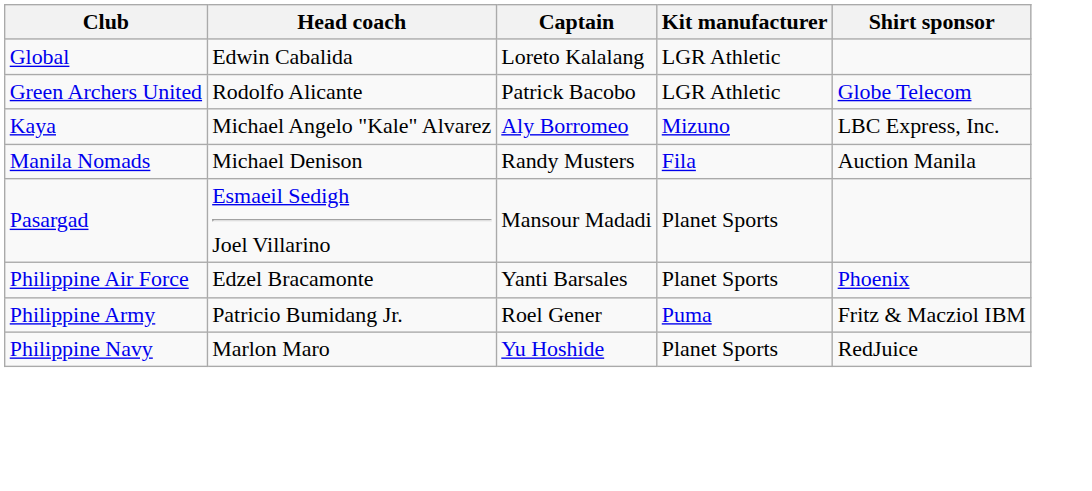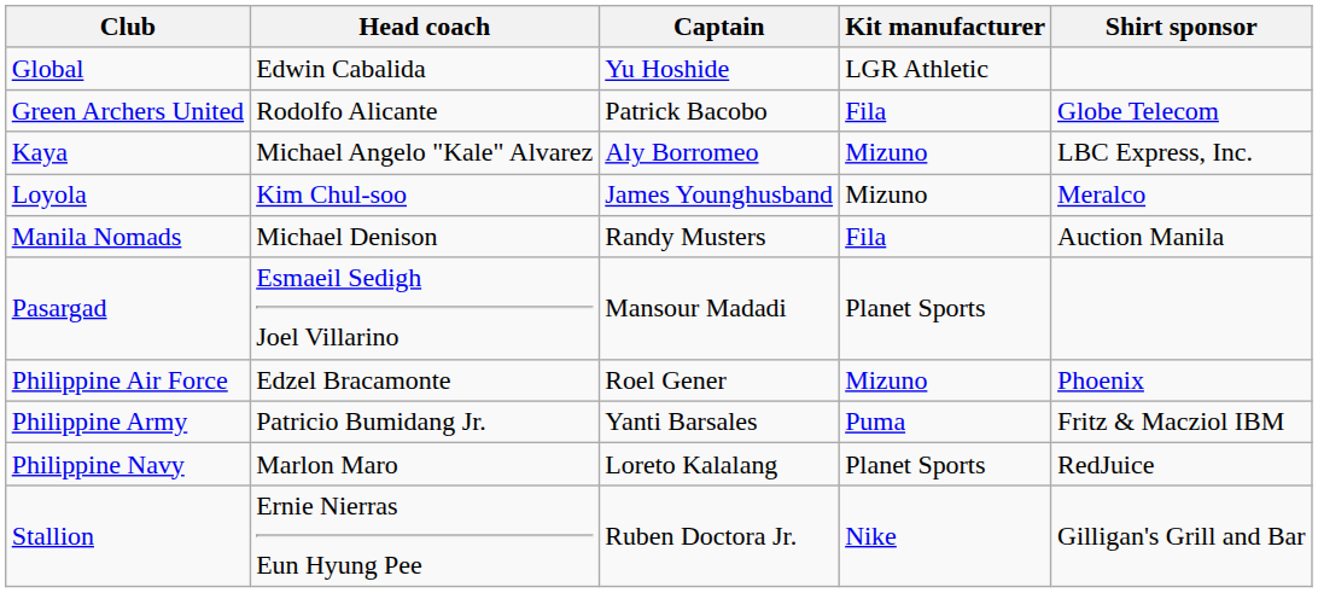Global | Captain: Loreto Kalalang -> Yu Hoshide
Green Archers United | Kit manufacturer: LGR Athletic -> Fila
+ row: Loyola | Kim Chul-soo | James Younghusband | Mizuno | Meralco
Philippine Air Force | Captain: Yanti Barsales -> Roel Gener
Philippine Air Force | Kit manufacturer: Planet Sports -> Mizuno
Philippine Army | Captain: Roel Gener -> Yanti Barsales
Philippine Navy | Captain: Yu Hoshide -> Loreto Kalalang
+ row: Stallion | Ernie Nierras Eun Hyung Pee | Ruben Doctora Jr. | Nike | Gilligan's Grill and Bar
